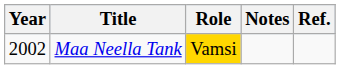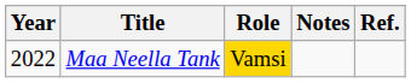Maa Neella Tank | Year: 2002 -> 2022
